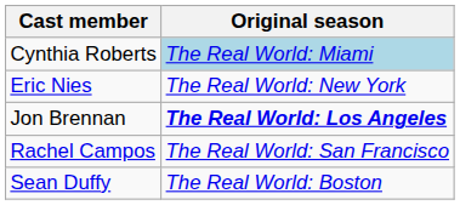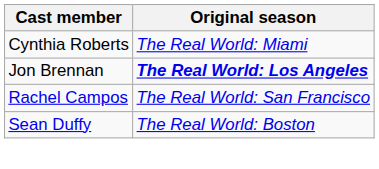Cynthia Roberts | Original season: lightblue background -> no background
- row: Eric Nies | The Real World: New York
